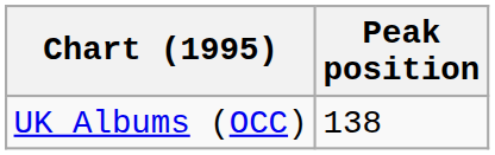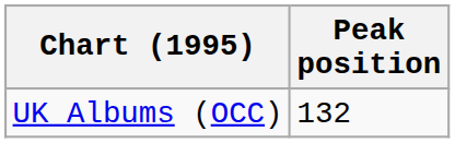UK Albums (OCC) | Peak position: 138 -> 132
